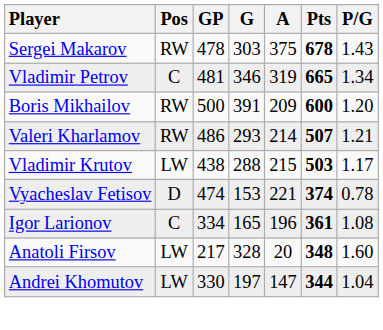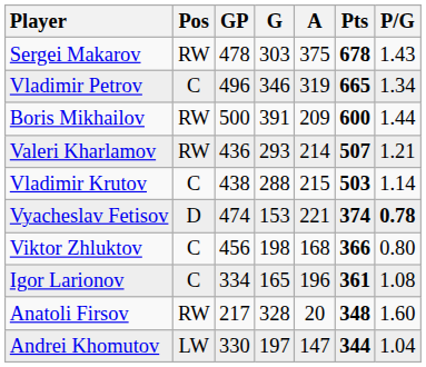Vladimir Petrov | GP: 481 -> 496
Boris Mikhailov | P/G: 1.20 -> 1.44
Valeri Kharlamov | GP: 486 -> 436
Vladimir Krutov | Pos: LW -> C
Vladimir Krutov | P/G: 1.17 -> 1.14
Vyacheslav Fetisov | P/G: normal -> bold
+ row: Viktor Zhluktov | C | 456 | 198 | 168 | 366 | 0.80
Anatoli Firsov | Pos: LW -> RW
